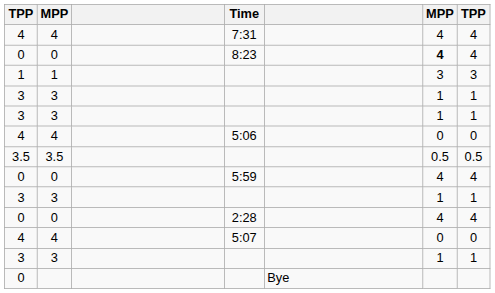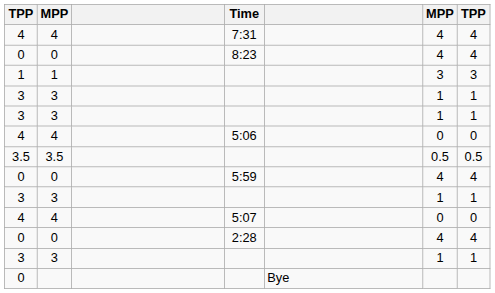8:23 | column 6: bold -> normal
rows swapped: 5:07 <-> 2:28
